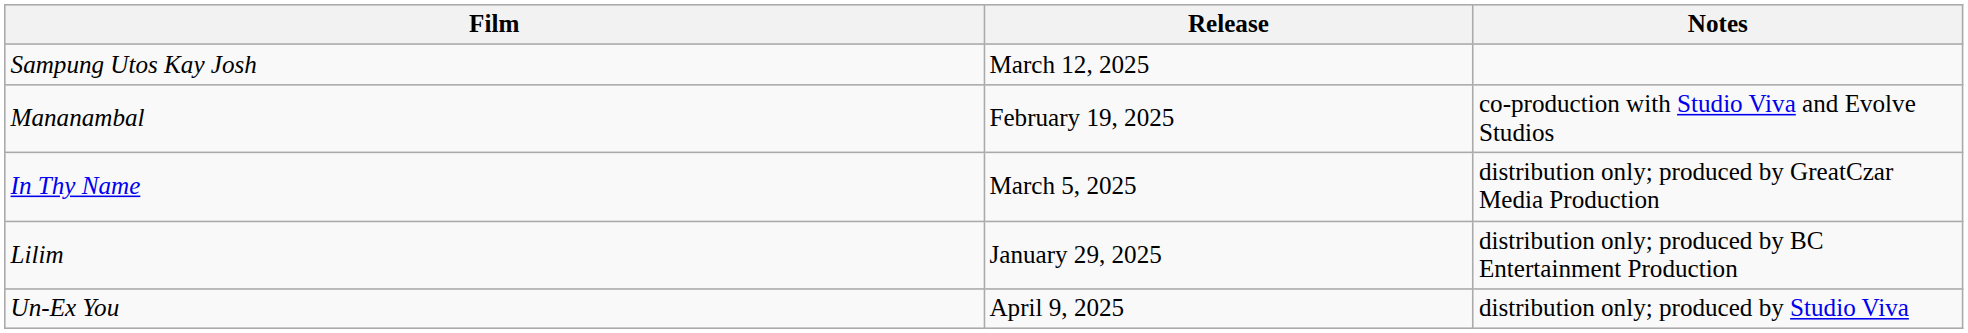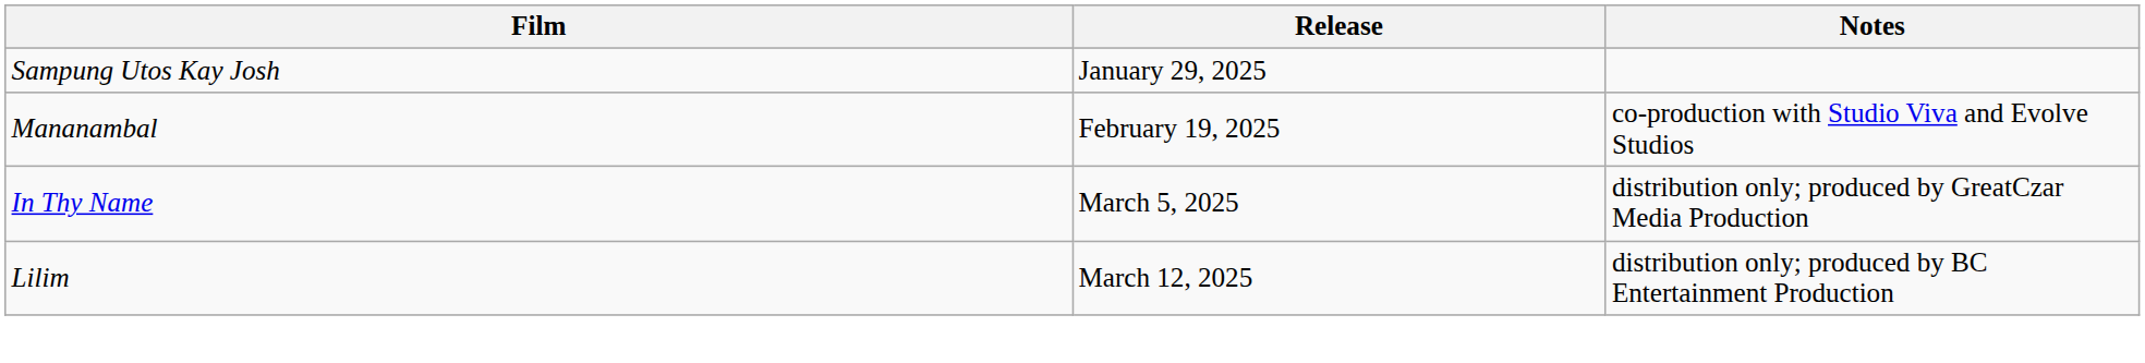Sampung Utos Kay Josh | Release: March 12, 2025 -> January 29, 2025
Lilim | Release: January 29, 2025 -> March 12, 2025
- row: Un-Ex You | April 9, 2025 | distribution only; produced by Studio Viva
